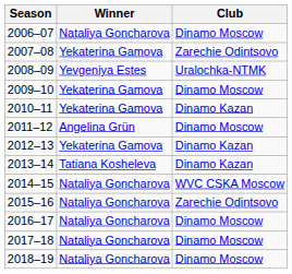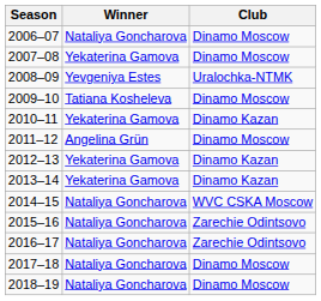2007–08 | Club: Zarechie Odintsovo -> Dinamo Moscow
2009–10 | Winner: Yekaterina Gamova -> Tatiana Kosheleva
2013–14 | Winner: Tatiana Kosheleva -> Yekaterina Gamova
2016–17 | Club: Dinamo Moscow -> Zarechie Odintsovo
